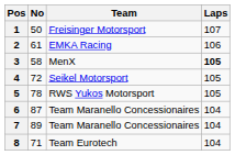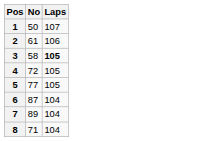- column: Team | Freisinger Motorsport | EMKA Racing | MenX | Seikel Motorsport | RWS Yukos Motorsport | Team Maranello Concessionaires | Team Maranello Concessionaires | Team Eurotech
5 | No: 78 -> 77
